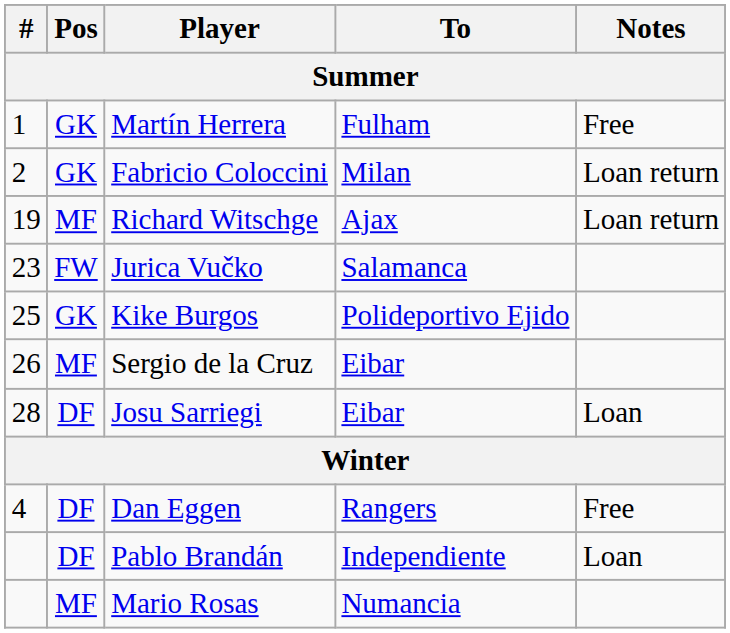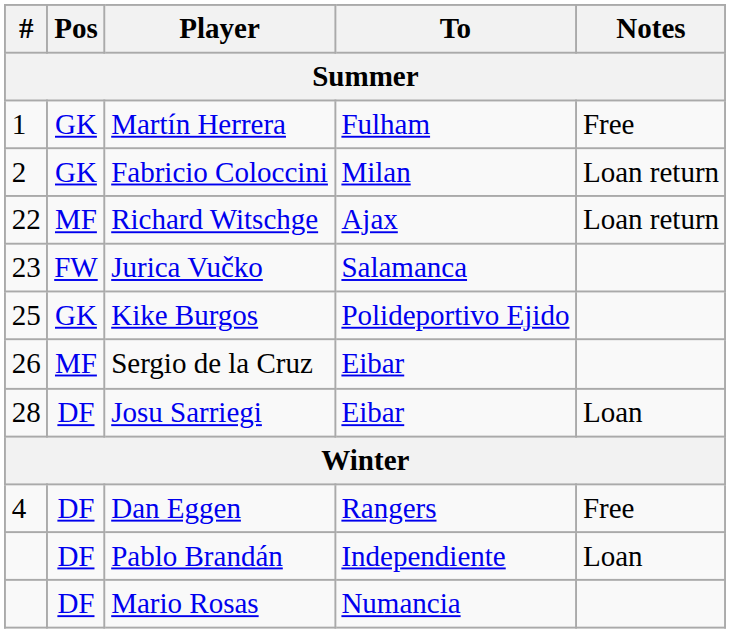Richard Witschge | #: 19 -> 22
Mario Rosas | Pos: MF -> DF
